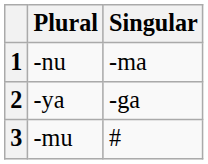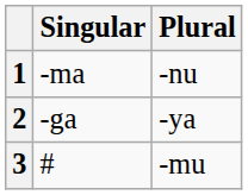columns swapped: Singular <-> Plural
